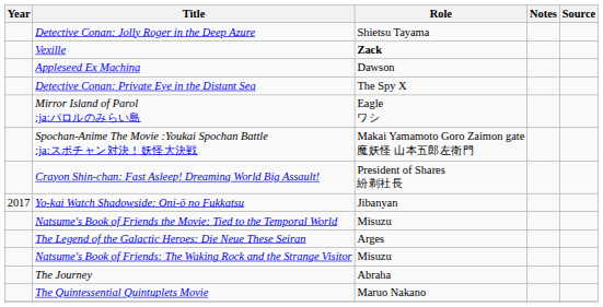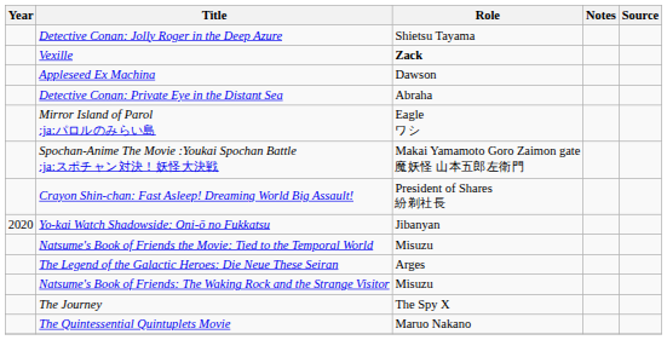Detective Conan: Private Eye in the Distant Sea | Role: The Spy X -> Abraha
Yo-kai Watch Shadowside: Oni-ō no Fukkatsu | Year: 2017 -> 2020
The Journey | Role: Abraha -> The Spy X
